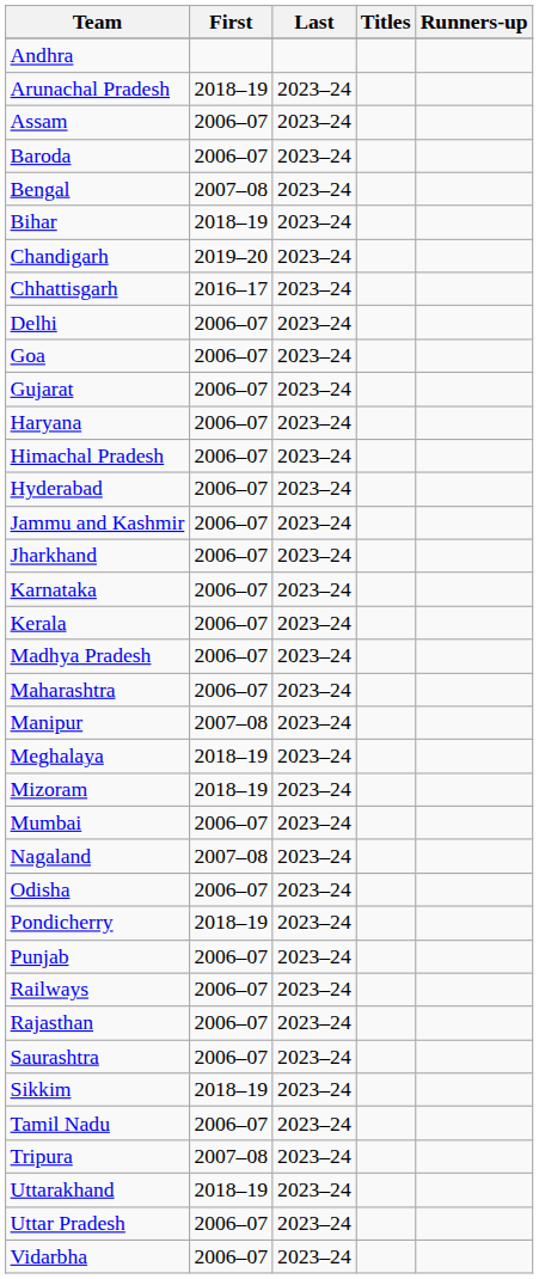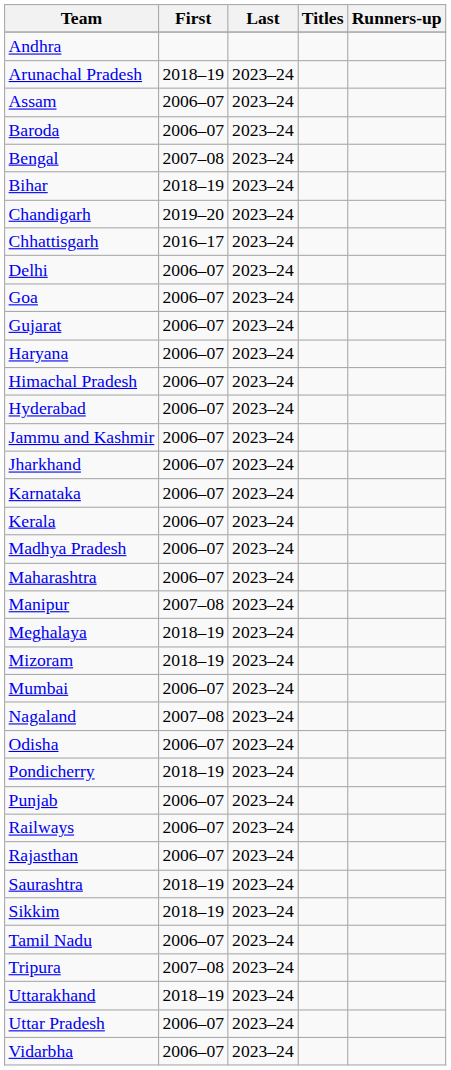Saurashtra | First: 2006–07 -> 2018–19
